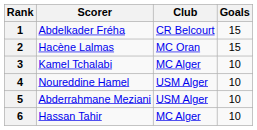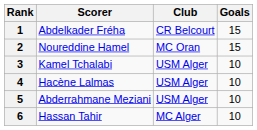2 | Scorer: Hacène Lalmas -> Noureddine Hamel
3 | Club: MC Alger -> USM Alger
4 | Scorer: Noureddine Hamel -> Hacène Lalmas
